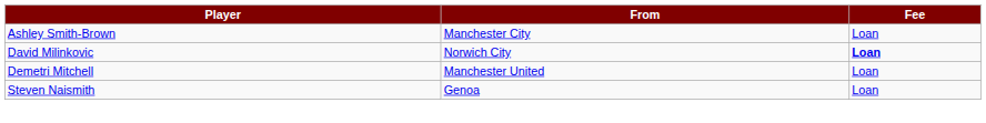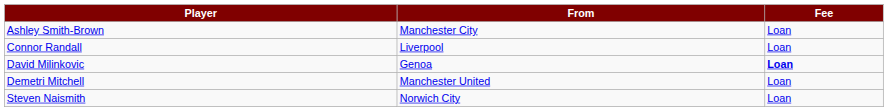+ row: Connor Randall | Liverpool | Loan
David Milinkovic | From: Norwich City -> Genoa
Steven Naismith | From: Genoa -> Norwich City
